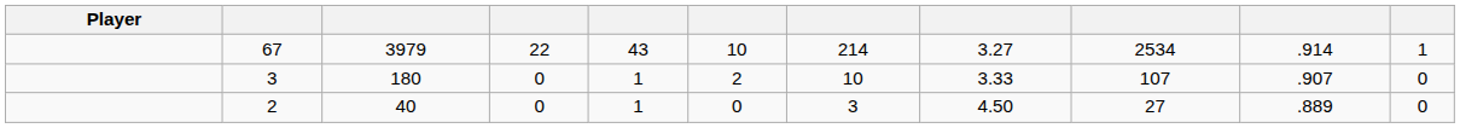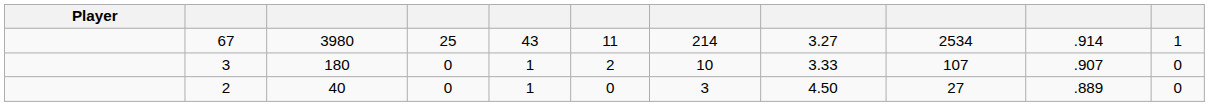67 | column 3: 3979 -> 3980
67 | column 4: 22 -> 25
67 | column 6: 10 -> 11
